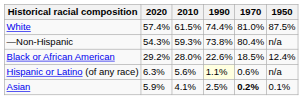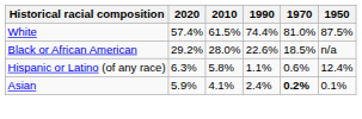- row: —Non-Hispanic | 54.3% | 59.3% | 73.8% | 80.4% | n/a
Black or African American | 1950: 12.4% -> n/a
Hispanic or Latino (of any race) | 2010: 5.6% -> 5.8%
Hispanic or Latino (of any race) | 1990: lightyellow background -> no background
Hispanic or Latino (of any race) | 1950: n/a -> 12.4%
Asian | 1990: 2.5% -> 2.4%
